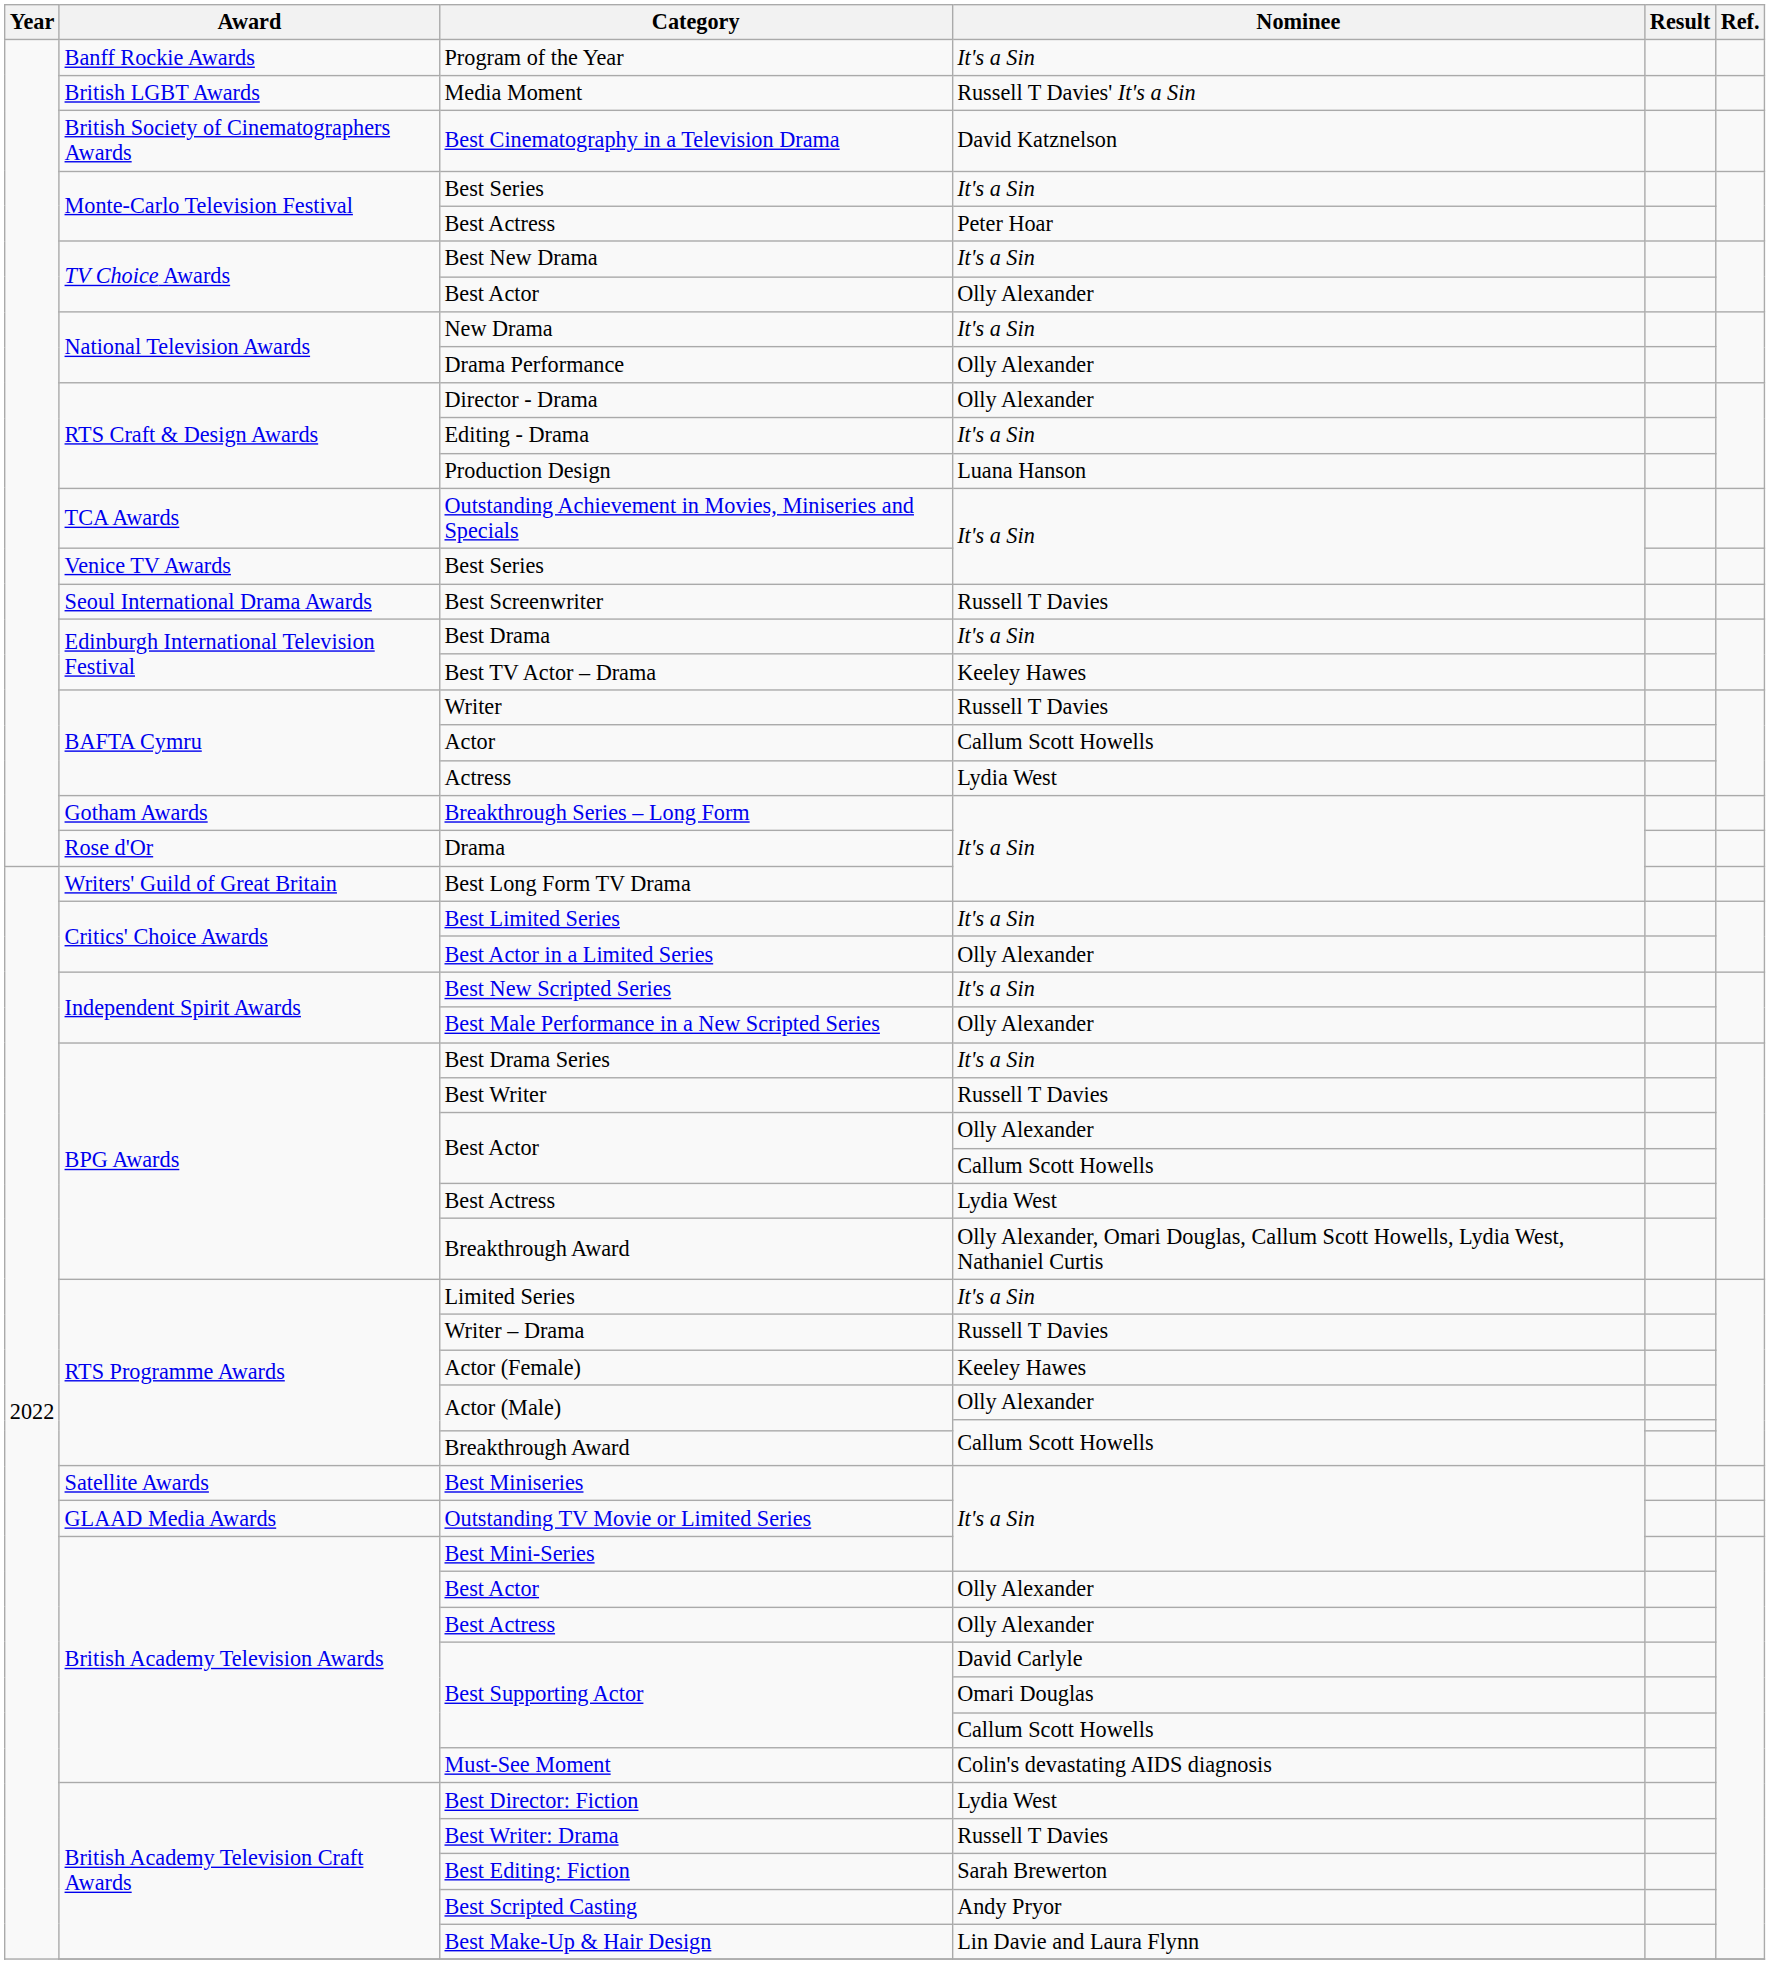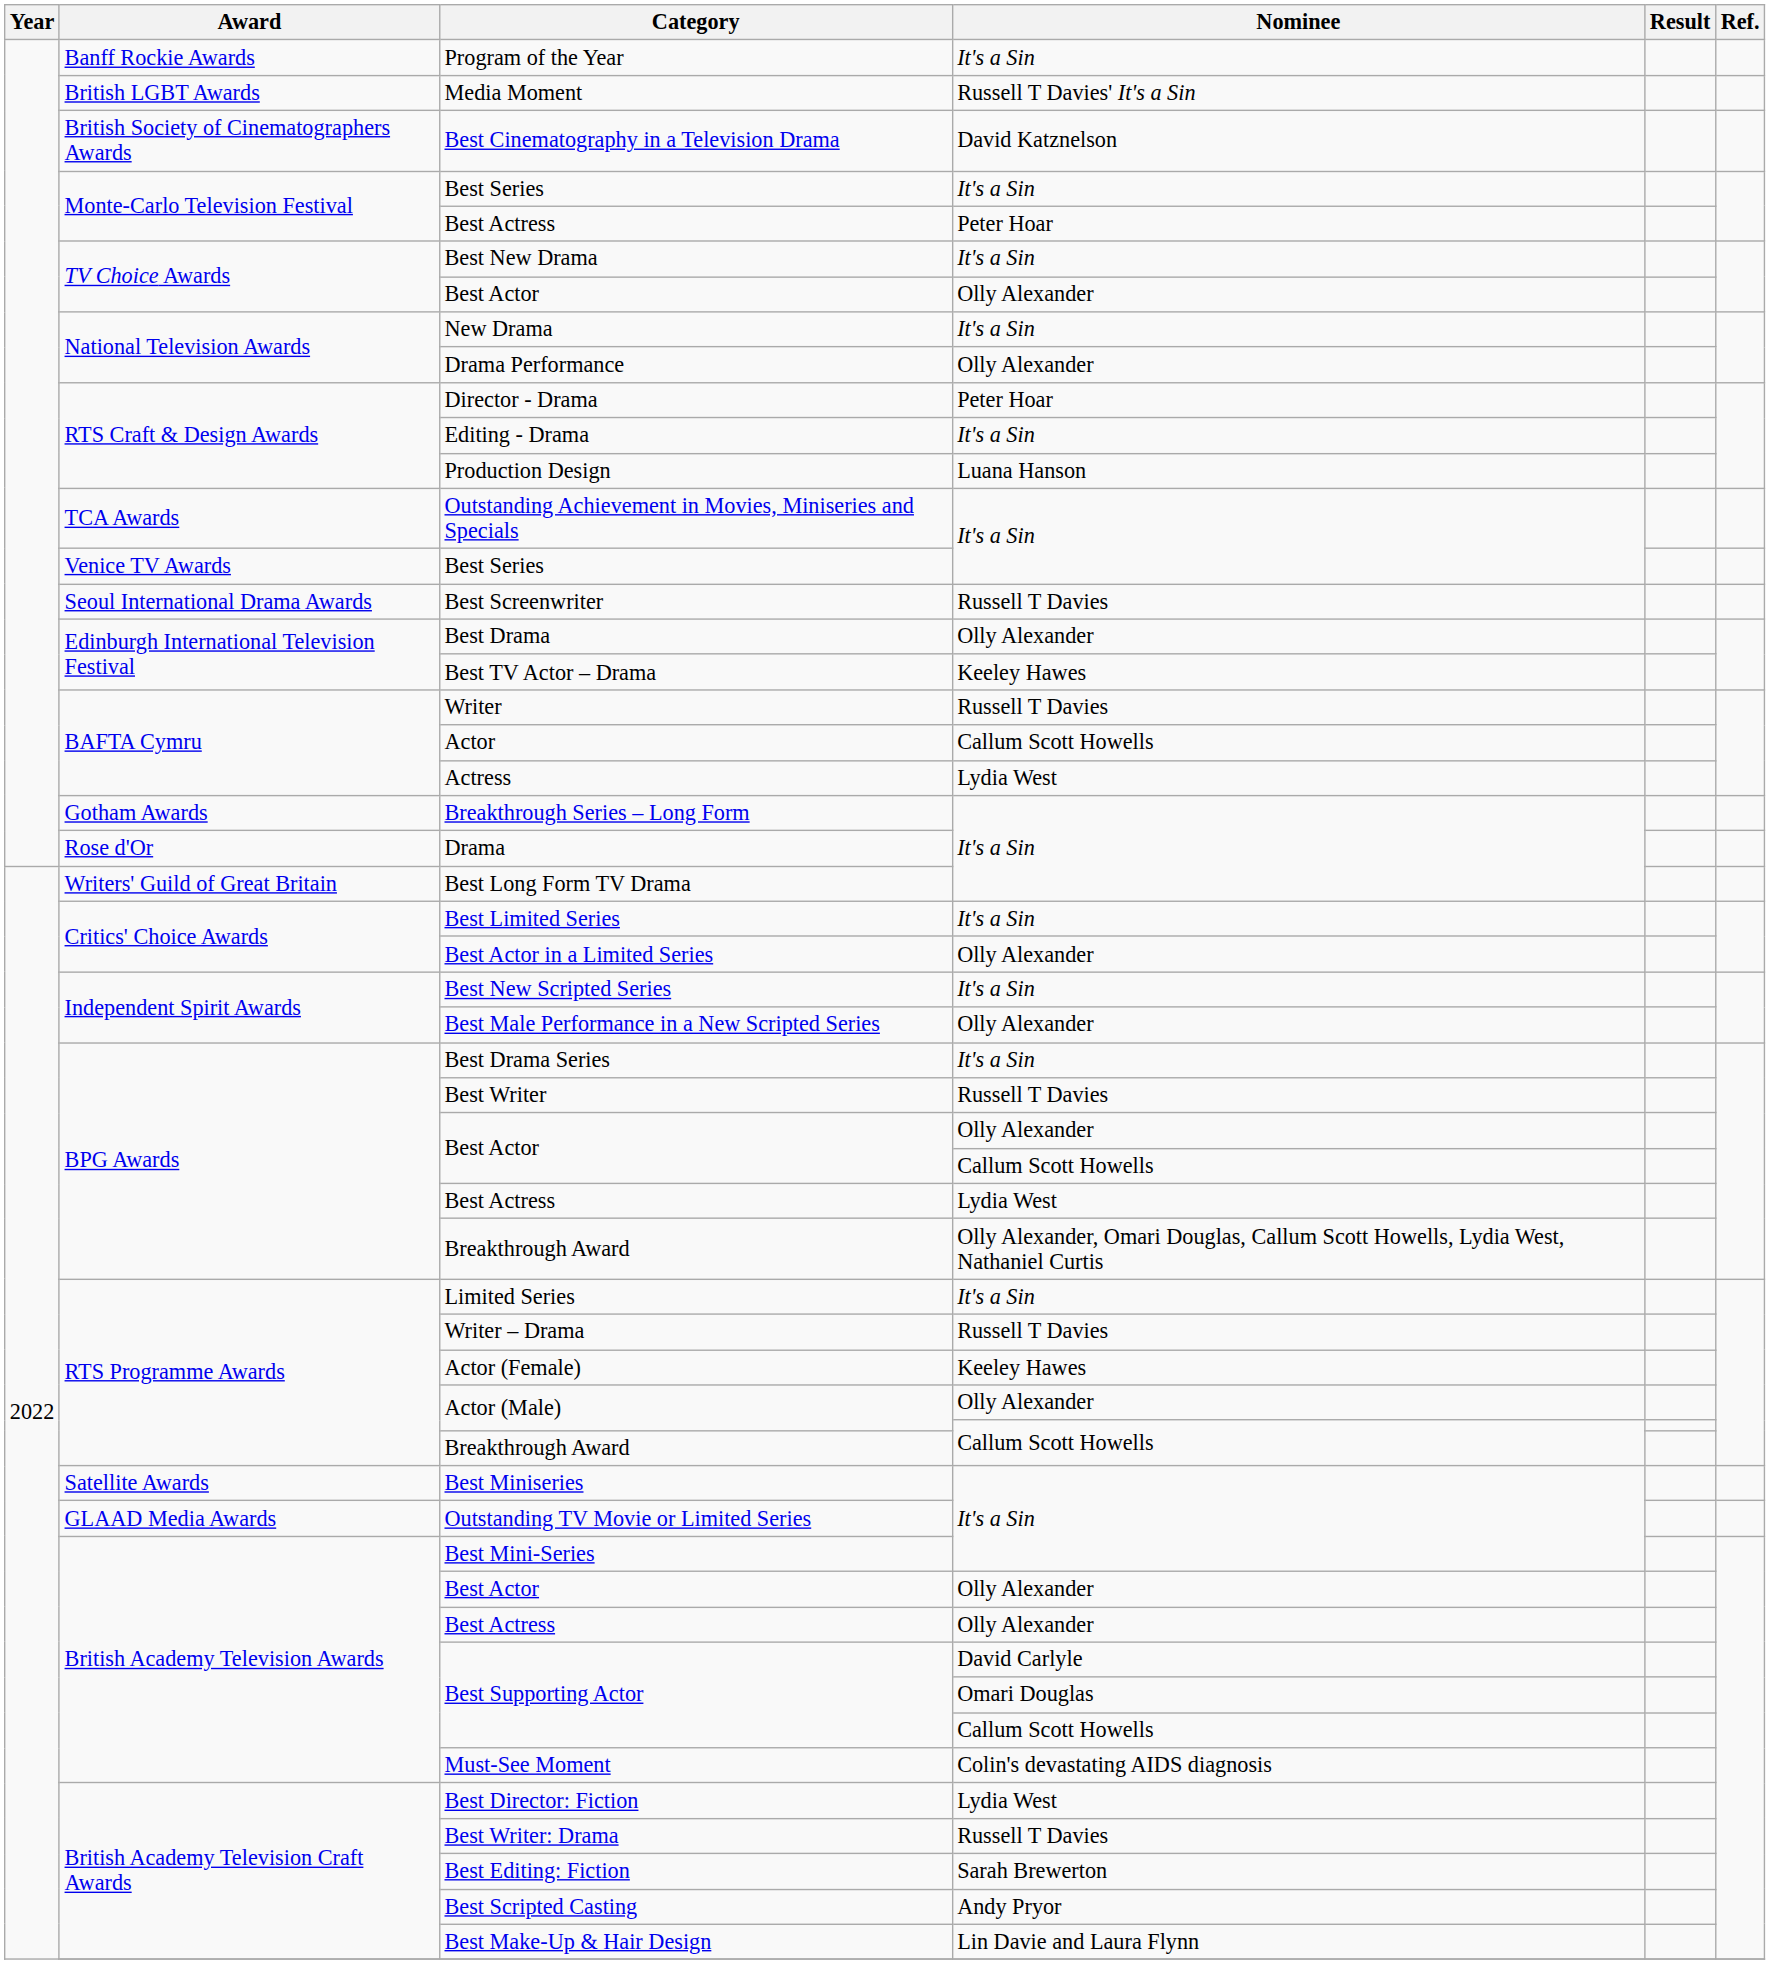Director - Drama | Nominee: Olly Alexander -> Peter Hoar
Best Drama | Nominee: It's a Sin -> Olly Alexander
